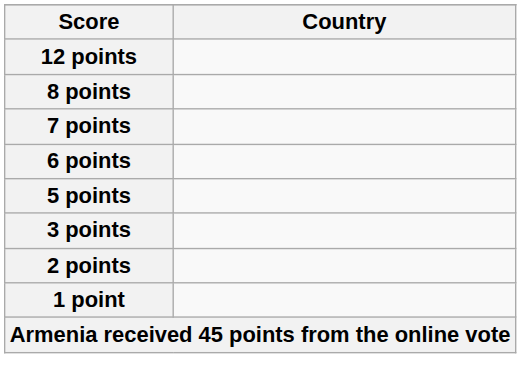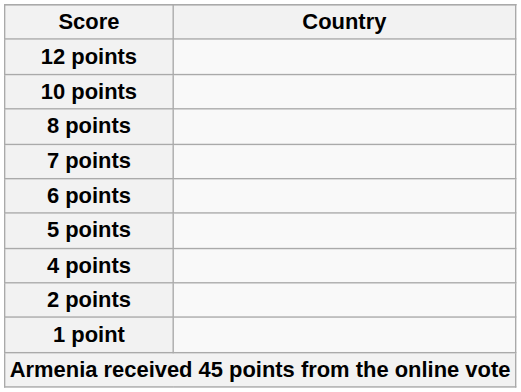+ row: 10 points
+ row: 4 points
- row: 3 points
